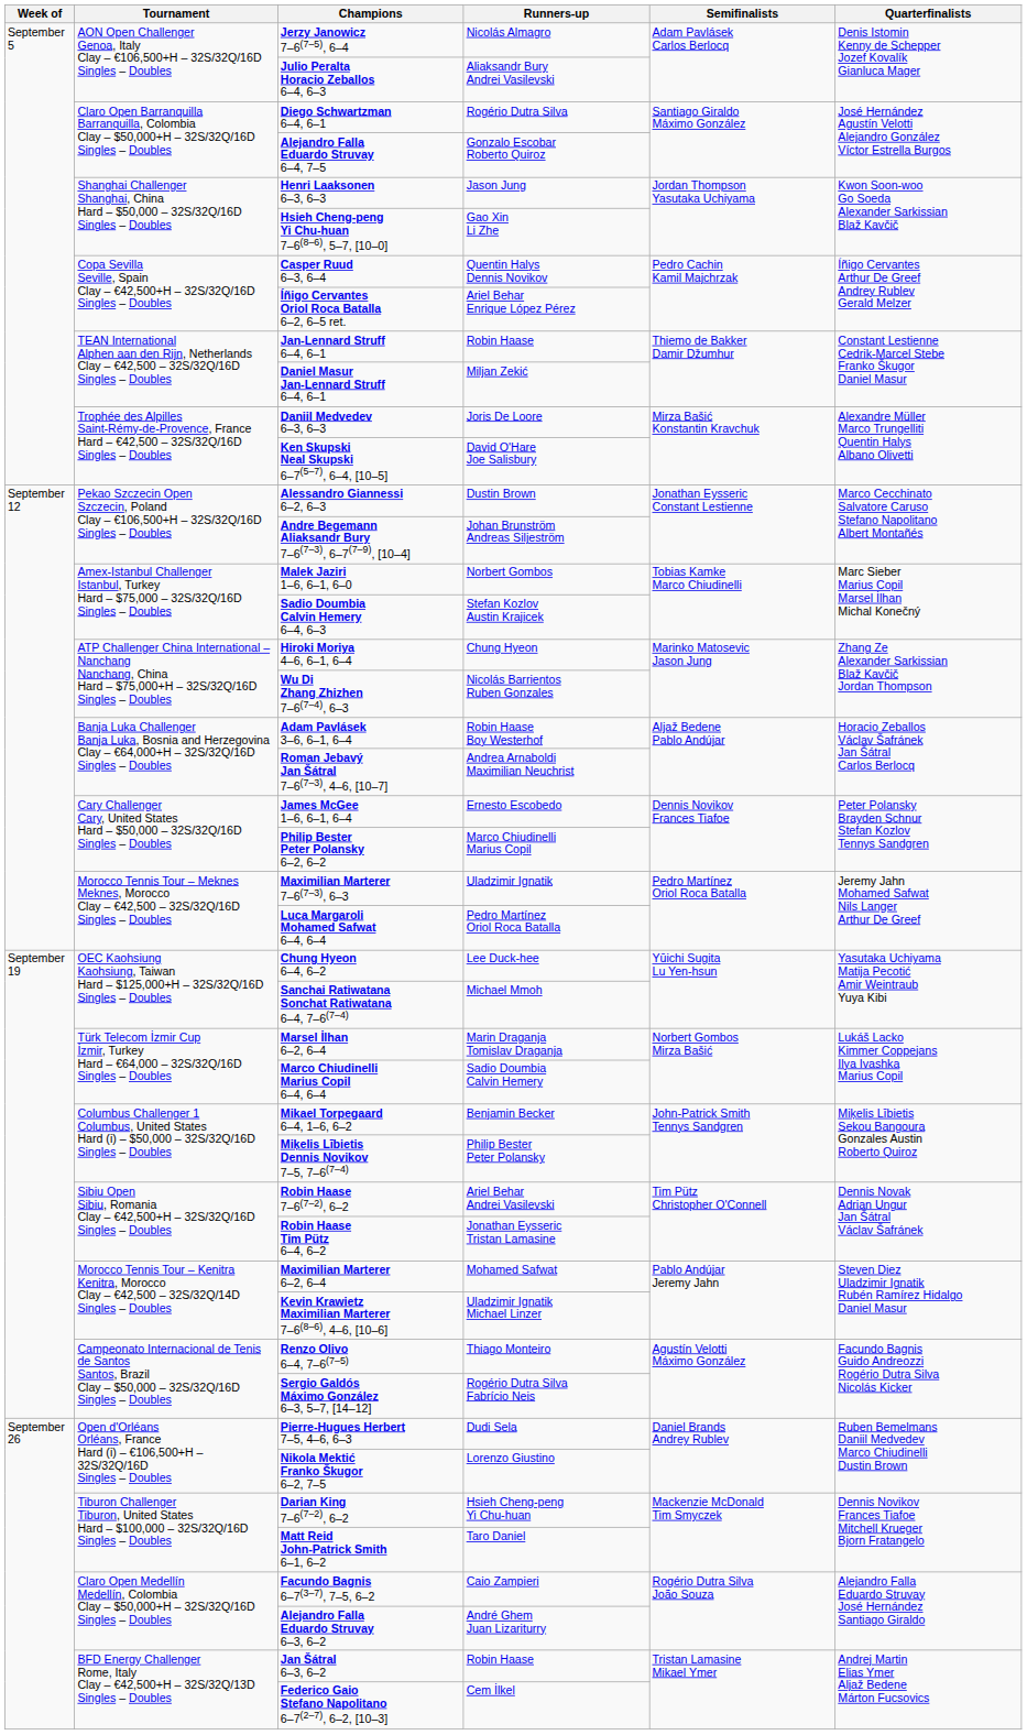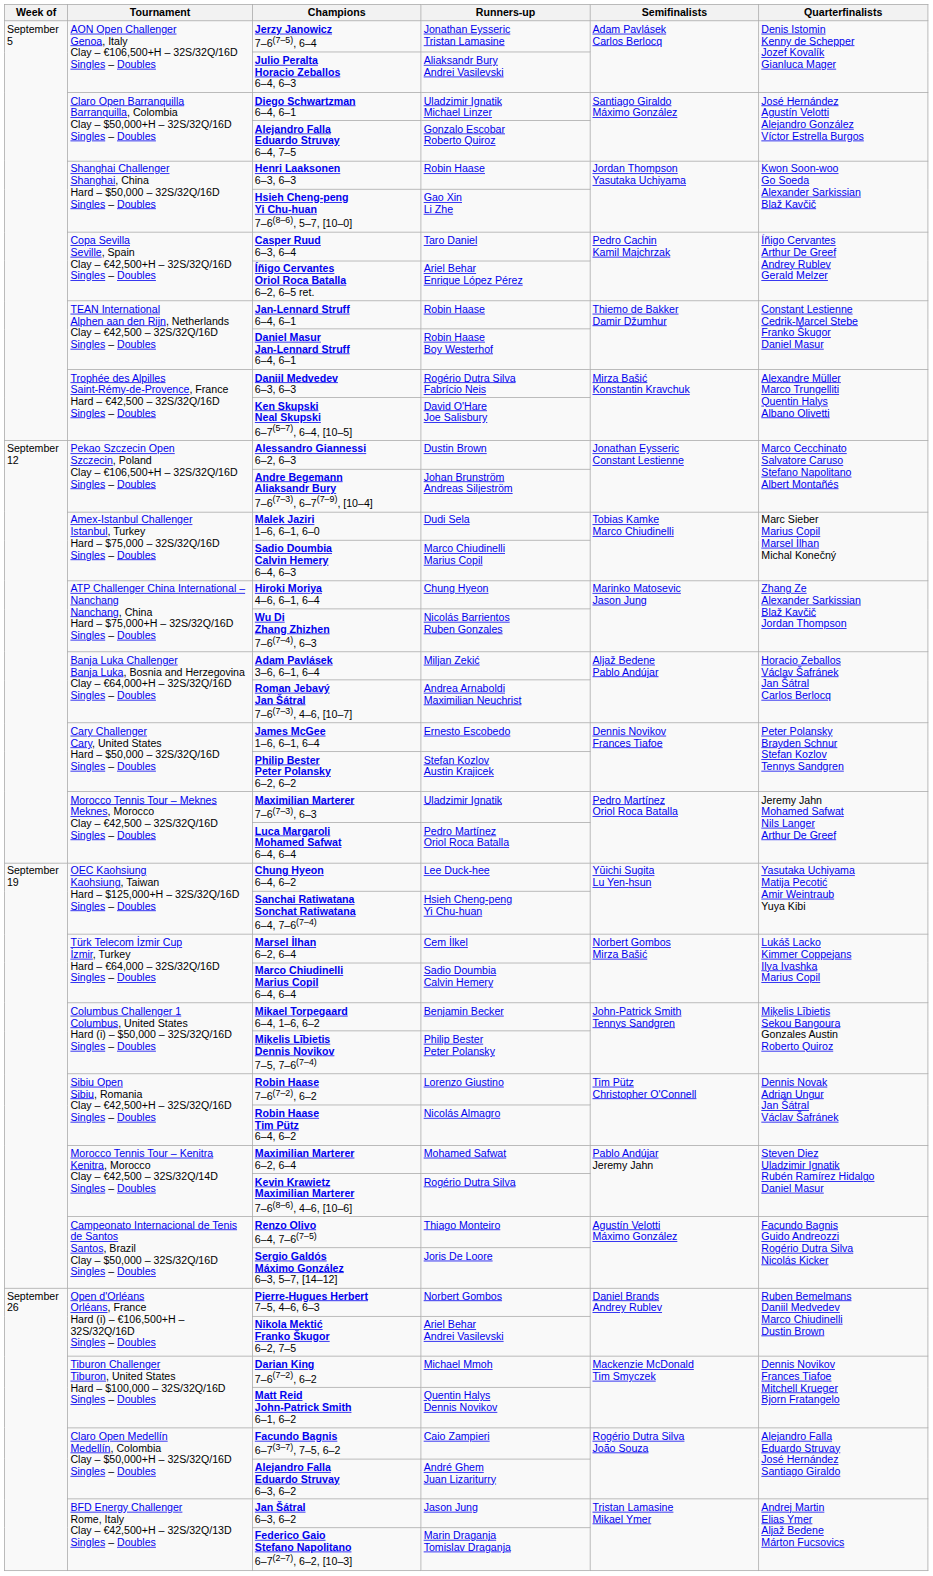Jerzy Janowicz 7–6(7–5), 6–4 | Runners-up: Nicolás Almagro -> Jonathan Eysseric Tristan Lamasine
Diego Schwartzman 6–4, 6–1 | Runners-up: Rogério Dutra Silva -> Uladzimir Ignatik Michael Linzer
Henri Laaksonen 6–3, 6–3 | Runners-up: Jason Jung -> Robin Haase
Casper Ruud 6–3, 6–4 | Runners-up: Quentin Halys Dennis Novikov -> Taro Daniel
Daniel Masur Jan-Lennard Struff 6–4, 6–1 | Runners-up: Miljan Zekić -> Robin Haase Boy Westerhof
Daniil Medvedev 6–3, 6–3 | Runners-up: Joris De Loore -> Rogério Dutra Silva Fabrício Neis
Malek Jaziri 1–6, 6–1, 6–0 | Runners-up: Norbert Gombos -> Dudi Sela
Sadio Doumbia Calvin Hemery 6–4, 6–3 | Runners-up: Stefan Kozlov Austin Krajicek -> Marco Chiudinelli Marius Copil
Adam Pavlásek 3–6, 6–1, 6–4 | Runners-up: Robin Haase Boy Westerhof -> Miljan Zekić
Philip Bester Peter Polansky 6–2, 6–2 | Runners-up: Marco Chiudinelli Marius Copil -> Stefan Kozlov Austin Krajicek
Sanchai Ratiwatana Sonchat Ratiwatana 6–4, 7–6(7–4) | Runners-up: Michael Mmoh -> Hsieh Cheng-peng Yi Chu-huan
Marsel İlhan 6–2, 6–4 | Runners-up: Marin Draganja Tomislav Draganja -> Cem İlkel
Robin Haase 7–6(7–2), 6–2 | Runners-up: Ariel Behar Andrei Vasilevski -> Lorenzo Giustino
Robin Haase Tim Pütz 6–4, 6–2 | Runners-up: Jonathan Eysseric Tristan Lamasine -> Nicolás Almagro
Kevin Krawietz Maximilian Marterer 7–6(8–6), 4–6, [10–6] | Runners-up: Uladzimir Ignatik Michael Linzer -> Rogério Dutra Silva
Sergio Galdós Máximo González 6–3, 5–7, [14–12] | Runners-up: Rogério Dutra Silva Fabrício Neis -> Joris De Loore
Pierre-Hugues Herbert 7–5, 4–6, 6–3 | Runners-up: Dudi Sela -> Norbert Gombos
Nikola Mektić Franko Škugor 6–2, 7–5 | Runners-up: Lorenzo Giustino -> Ariel Behar Andrei Vasilevski
Darian King 7–6(7–2), 6–2 | Runners-up: Hsieh Cheng-peng Yi Chu-huan -> Michael Mmoh
Matt Reid John-Patrick Smith 6–1, 6–2 | Runners-up: Taro Daniel -> Quentin Halys Dennis Novikov
Jan Šátral 6–3, 6–2 | Runners-up: Robin Haase -> Jason Jung
Federico Gaio Stefano Napolitano 6–7(2–7), 6–2, [10–3] | Runners-up: Cem İlkel -> Marin Draganja Tomislav Draganja
